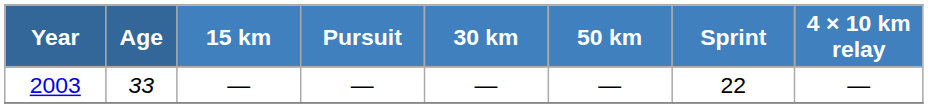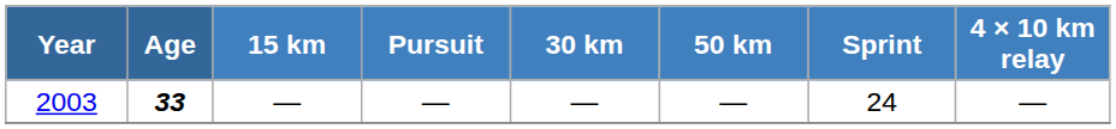2003 | Age: normal -> bold
2003 | Sprint: 22 -> 24
